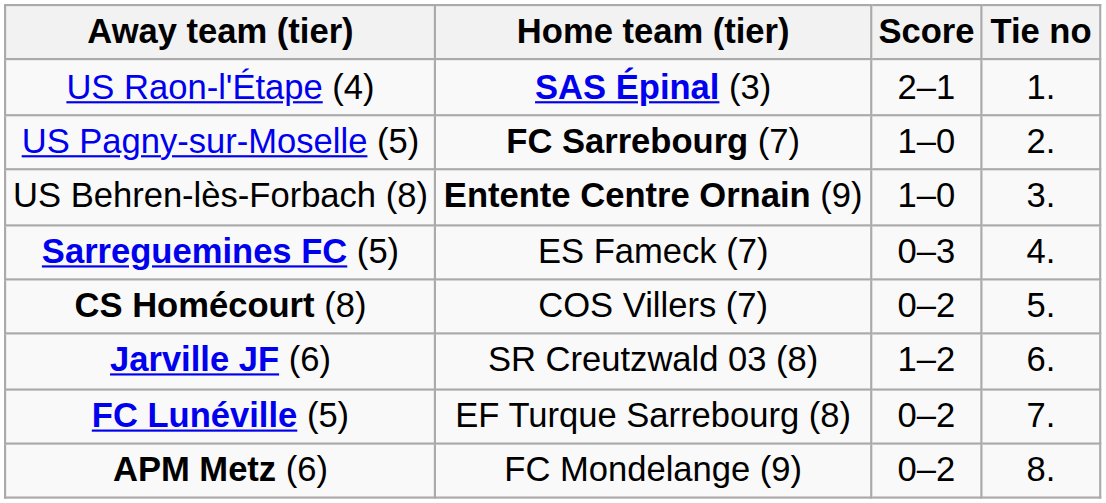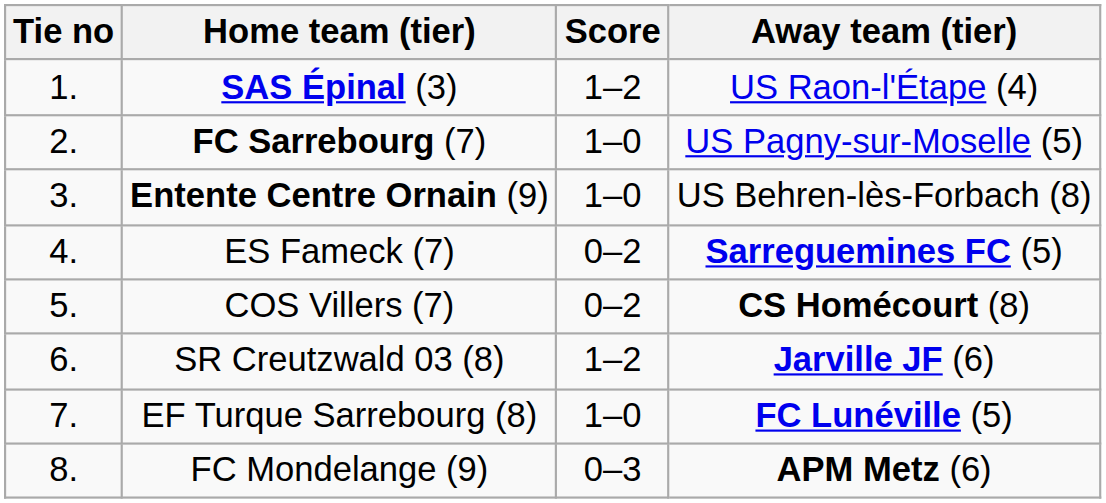columns swapped: Tie no <-> Away team (tier)
SAS Épinal (3) | Score: 2–1 -> 1–2
ES Fameck (7) | Score: 0–3 -> 0–2
EF Turque Sarrebourg (8) | Score: 0–2 -> 1–0
FC Mondelange (9) | Score: 0–2 -> 0–3
